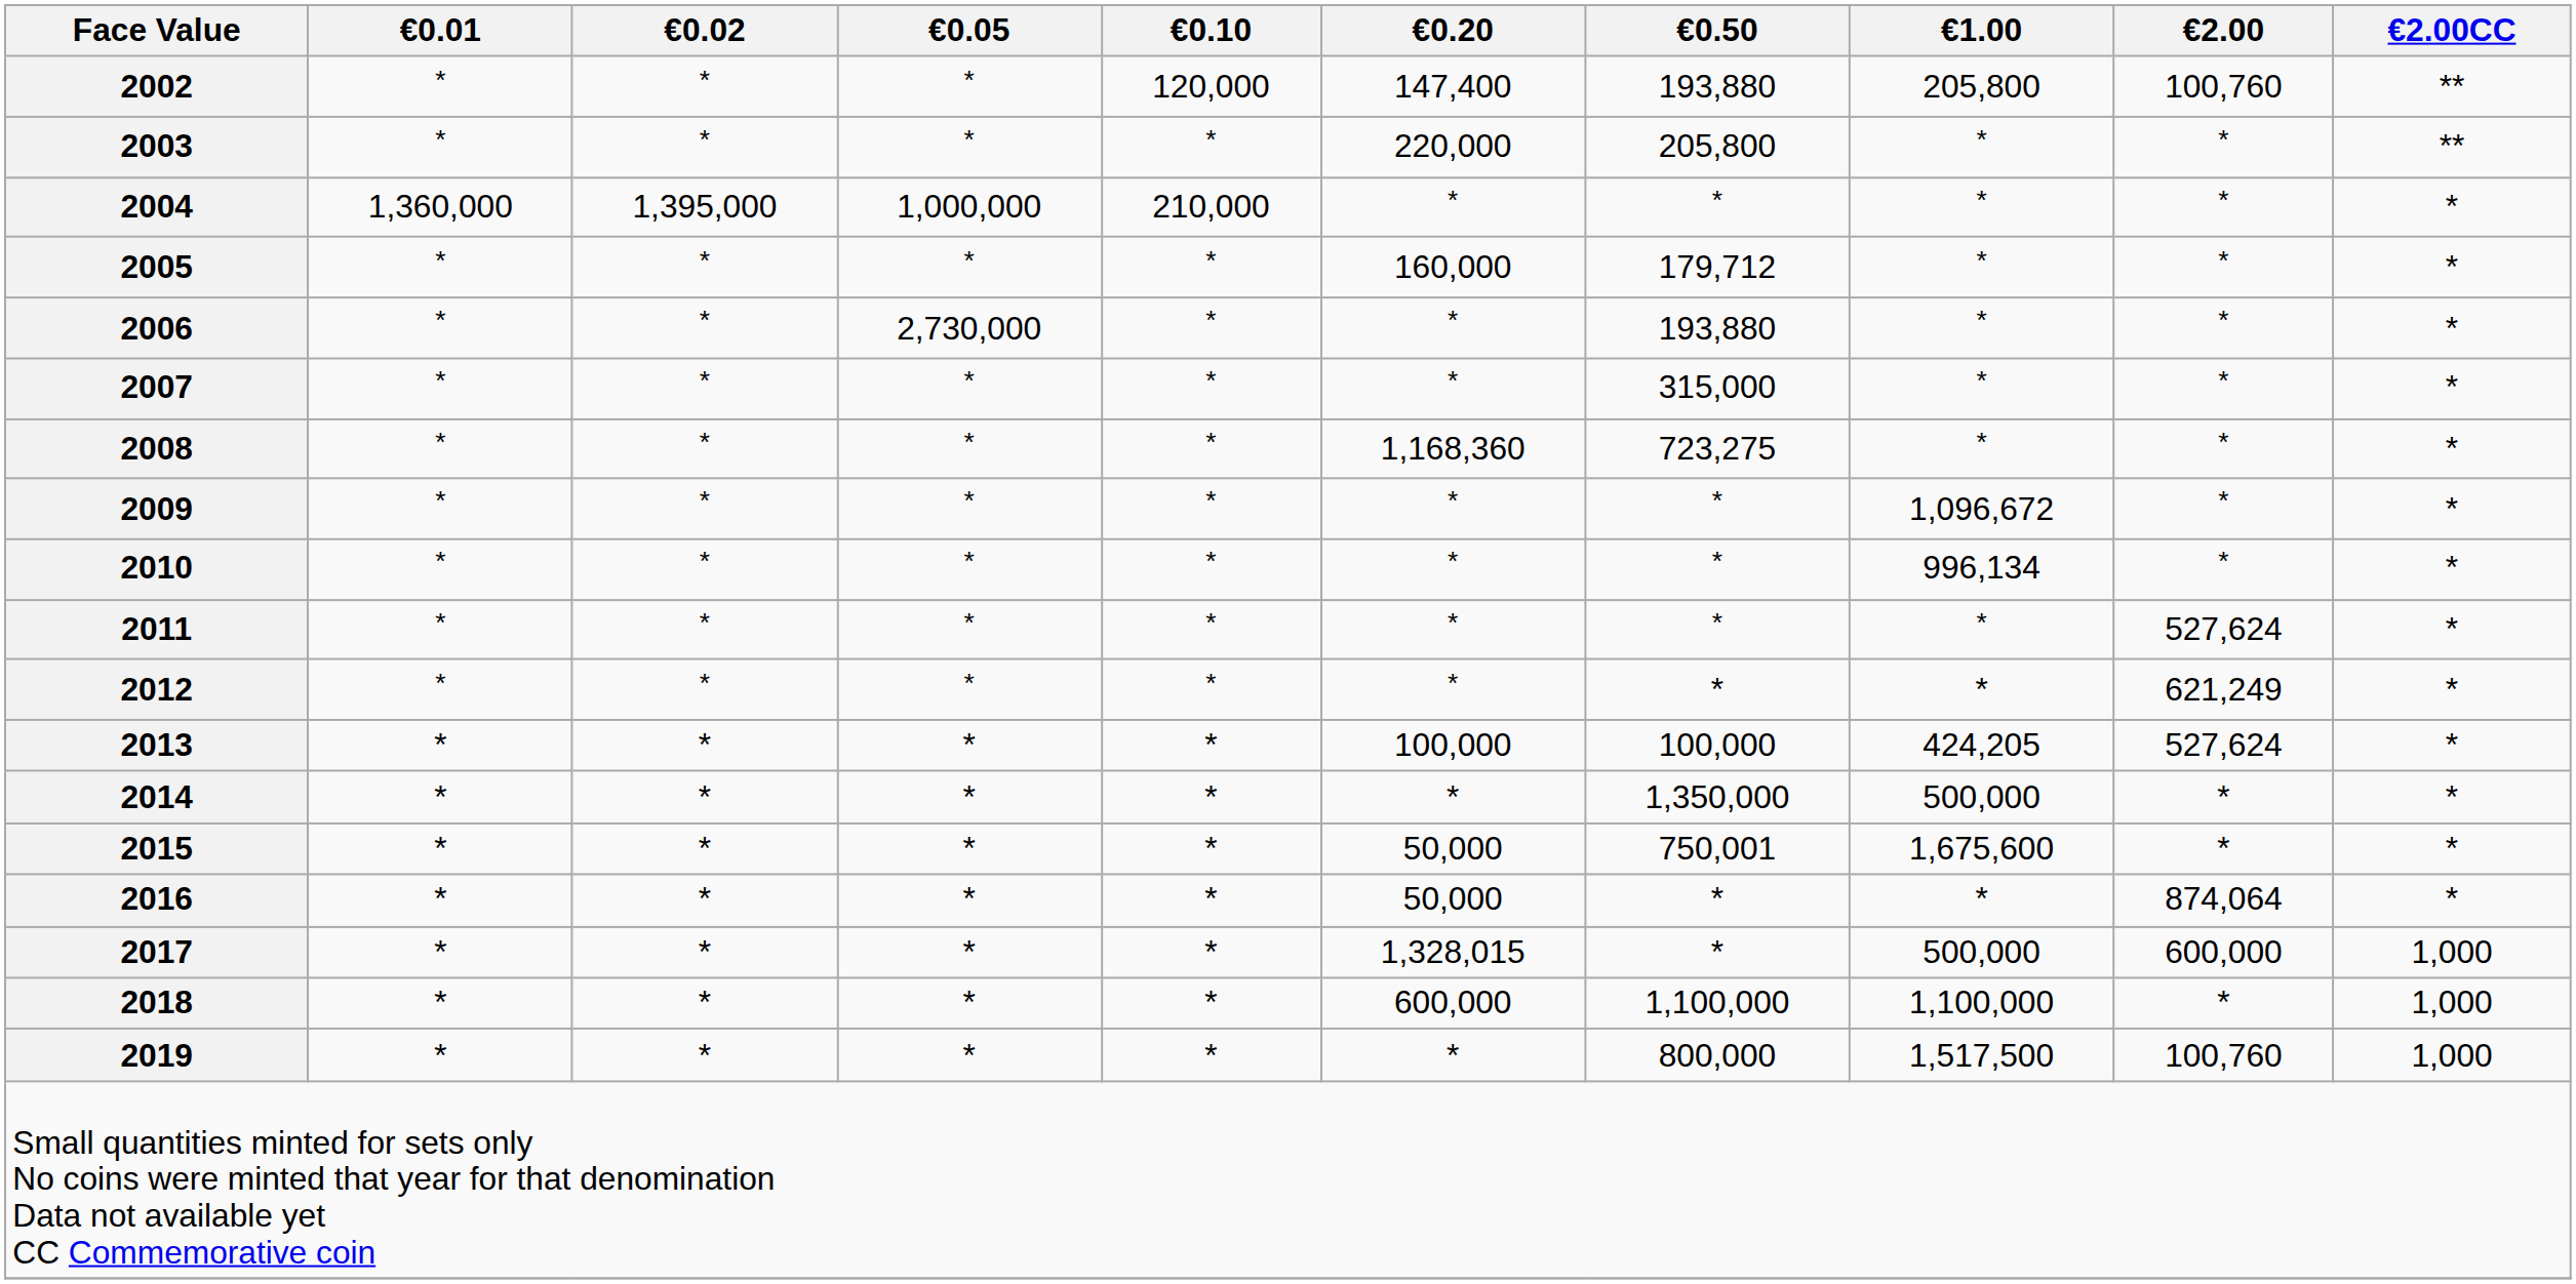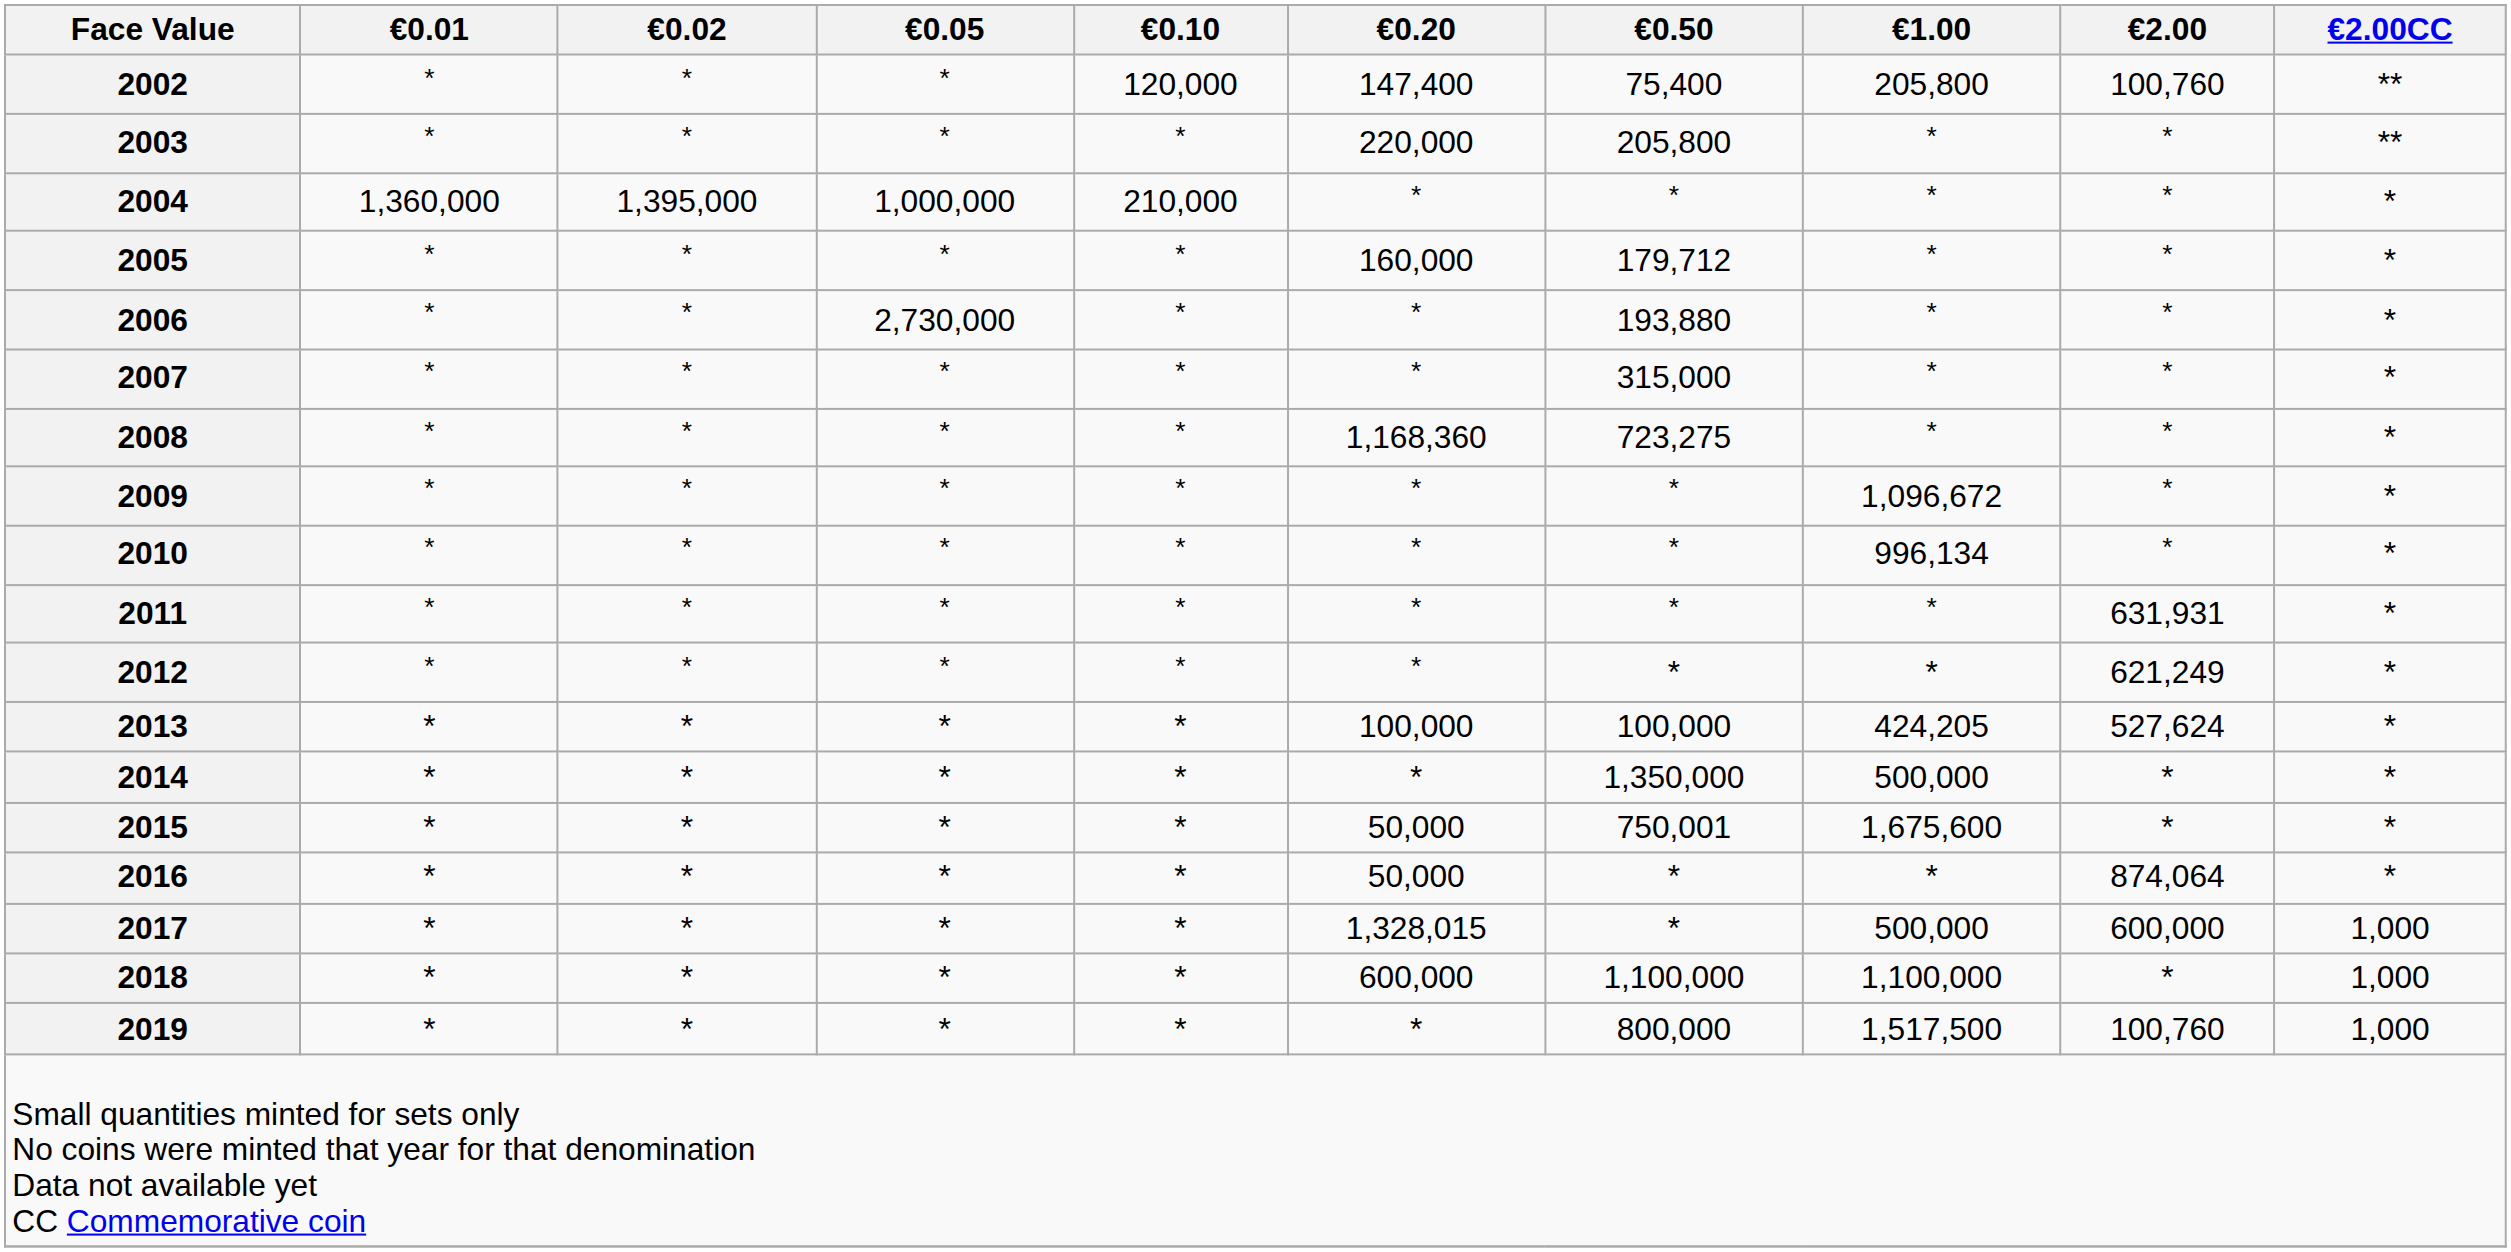2002 | €0.50: 193,880 -> 75,400
2011 | €2.00: 527,624 -> 631,931
